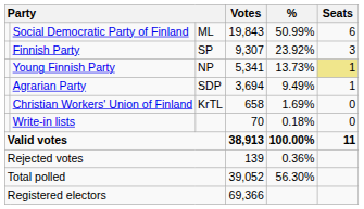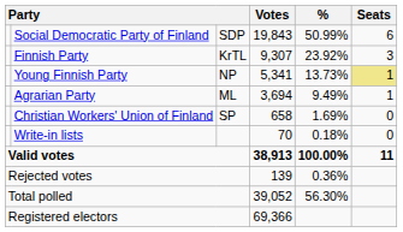Social Democratic Party of Finland | column 3: ML -> SDP
Finnish Party | column 3: SP -> KrTL
Agrarian Party | column 3: SDP -> ML
Christian Workers' Union of Finland | column 3: KrTL -> SP
